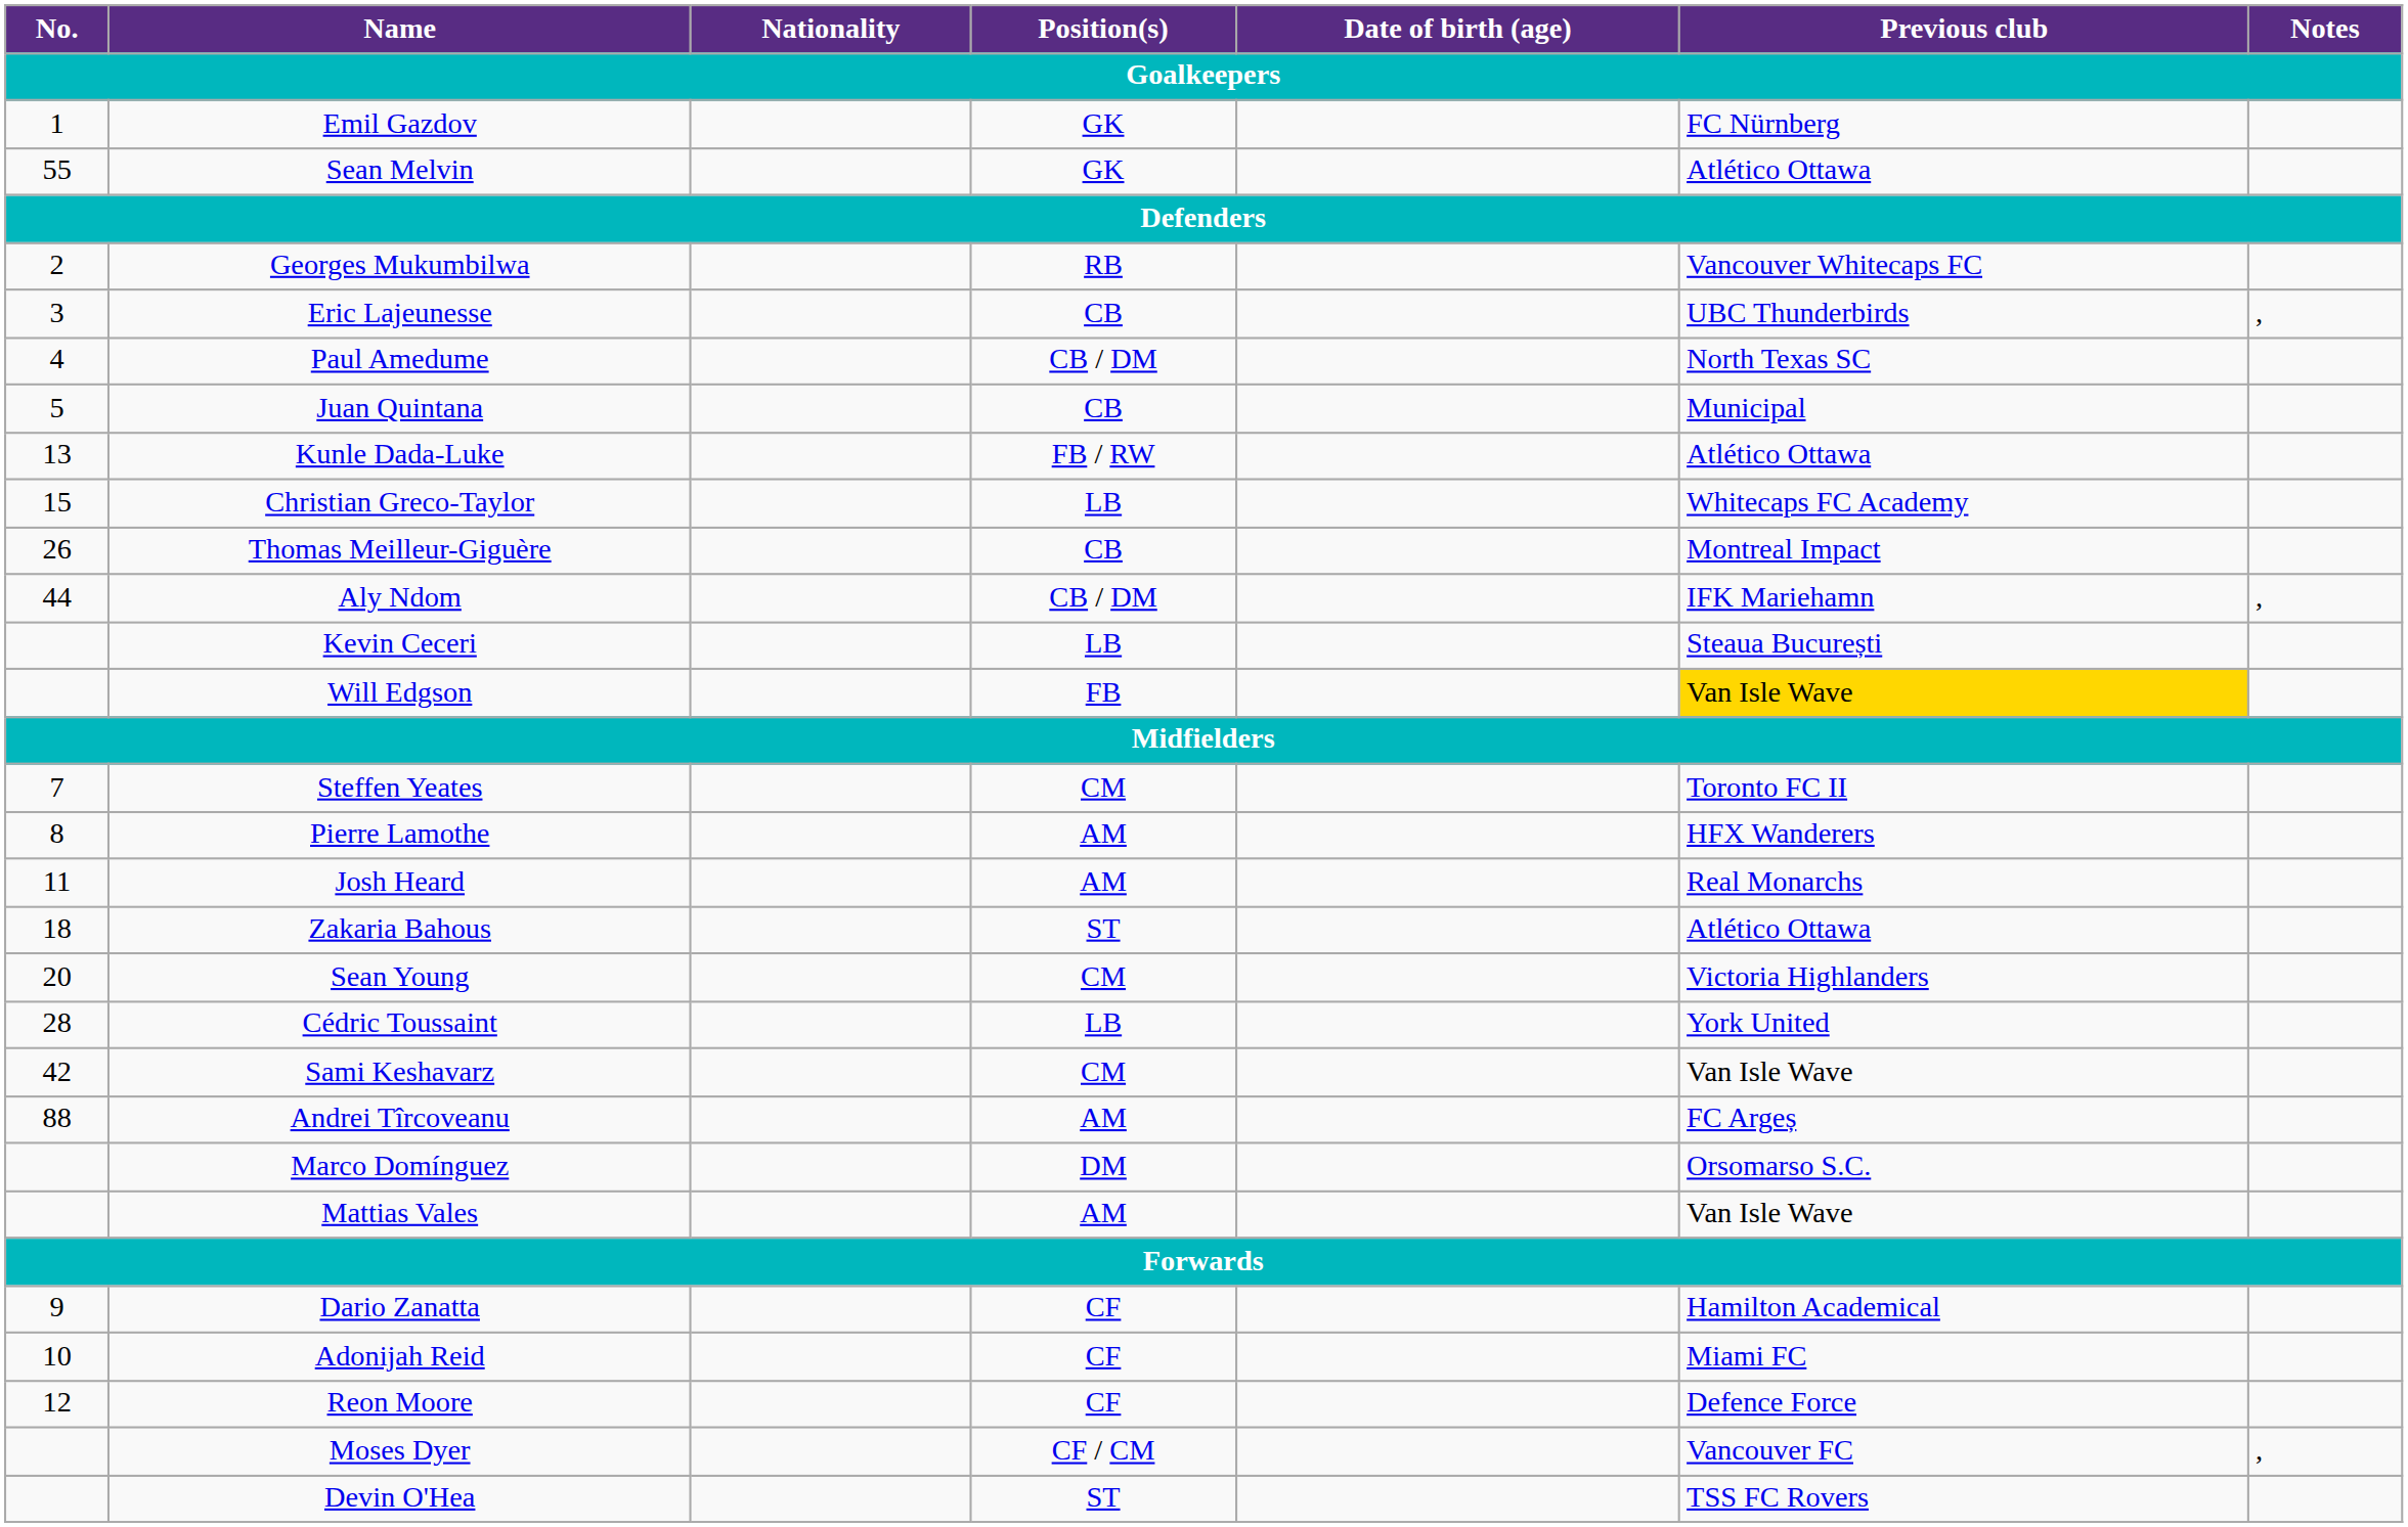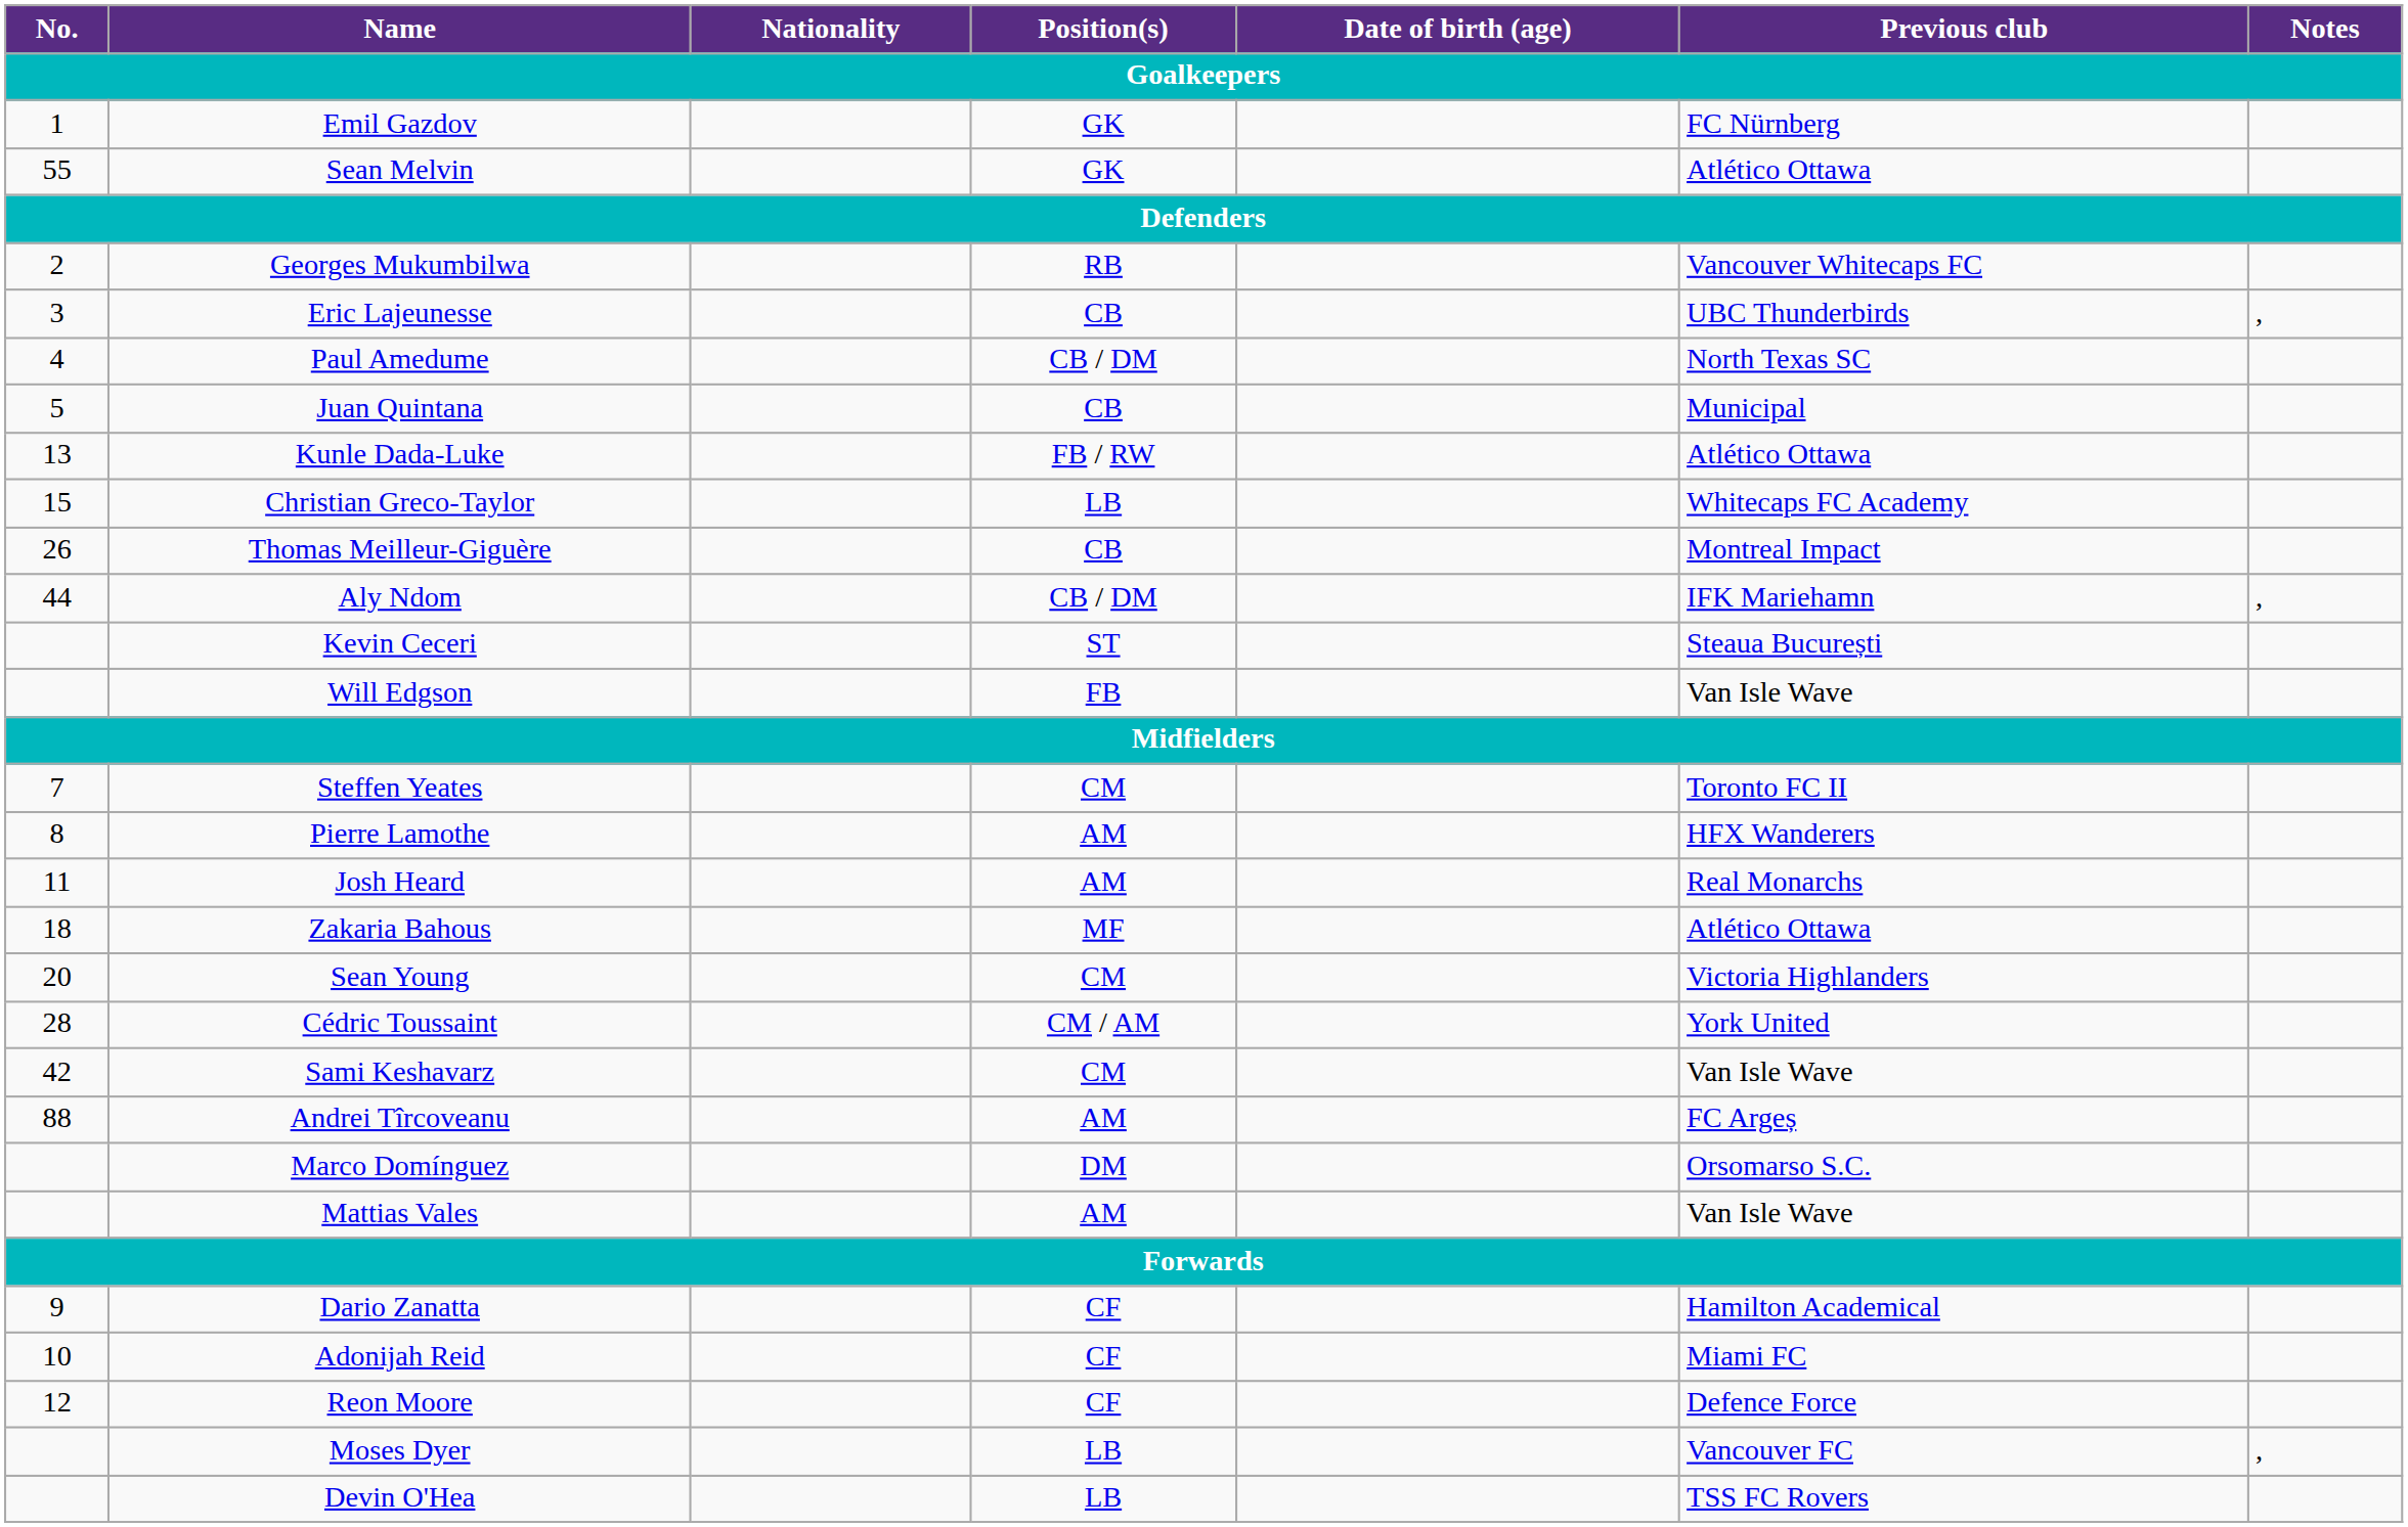Kevin Ceceri | Position(s): LB -> ST
Will Edgson | Previous club: gold background -> no background
Zakaria Bahous | Position(s): ST -> MF
Cédric Toussaint | Position(s): LB -> CM / AM
Moses Dyer | Position(s): CF / CM -> LB
Devin O'Hea | Position(s): ST -> LB
